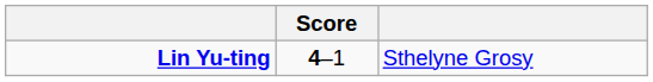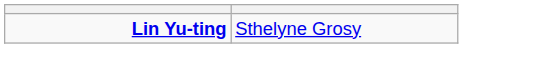- column: Score | 4–1
